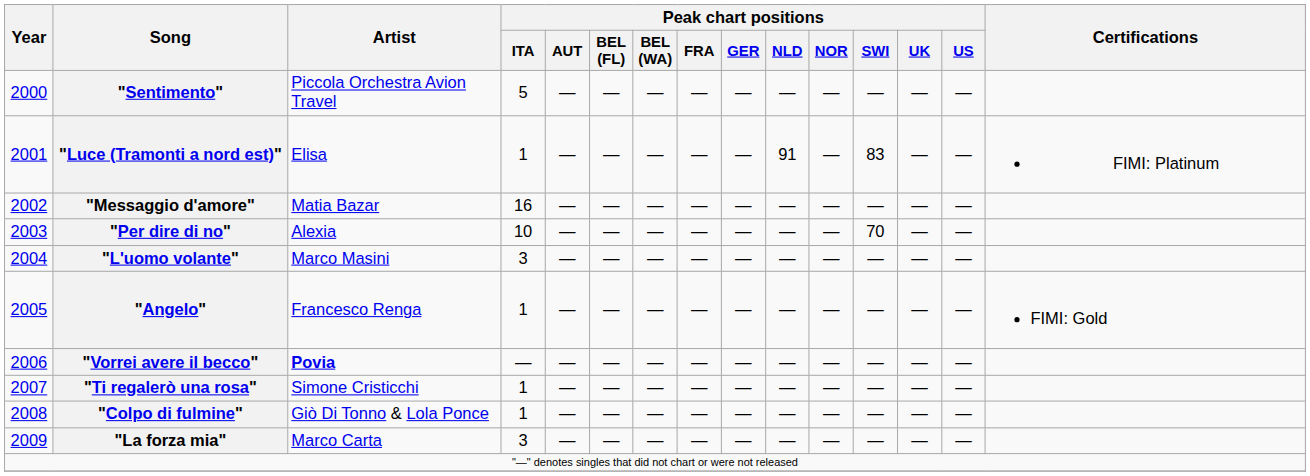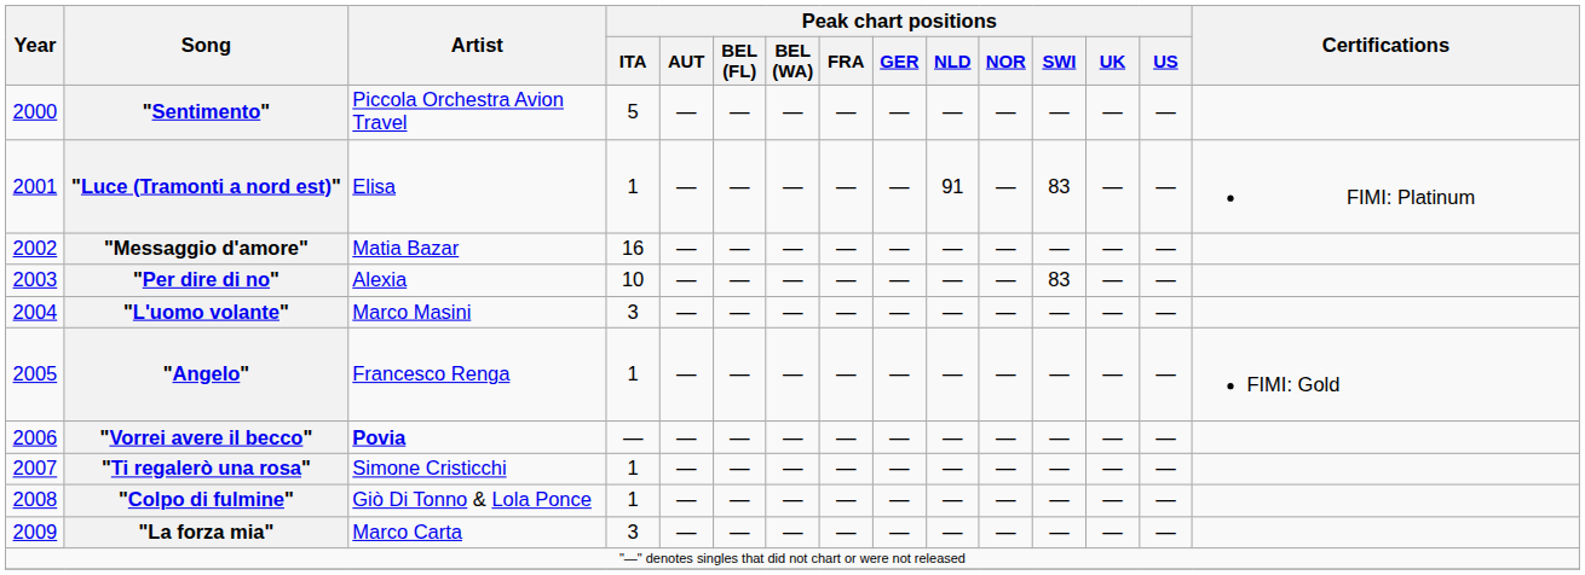"Per dire di no" | Peak chart positions / SWI: 70 -> 83
